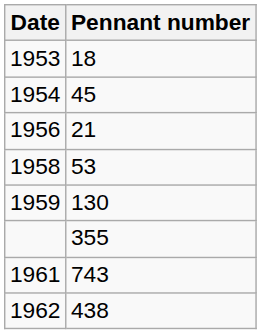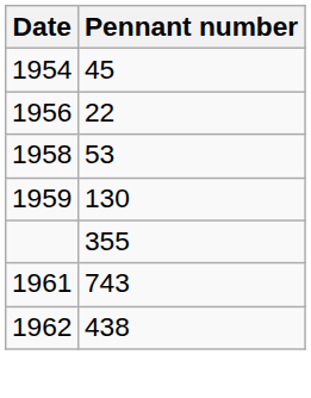- row: 1953 | 18
1956 | Pennant number: 21 -> 22
